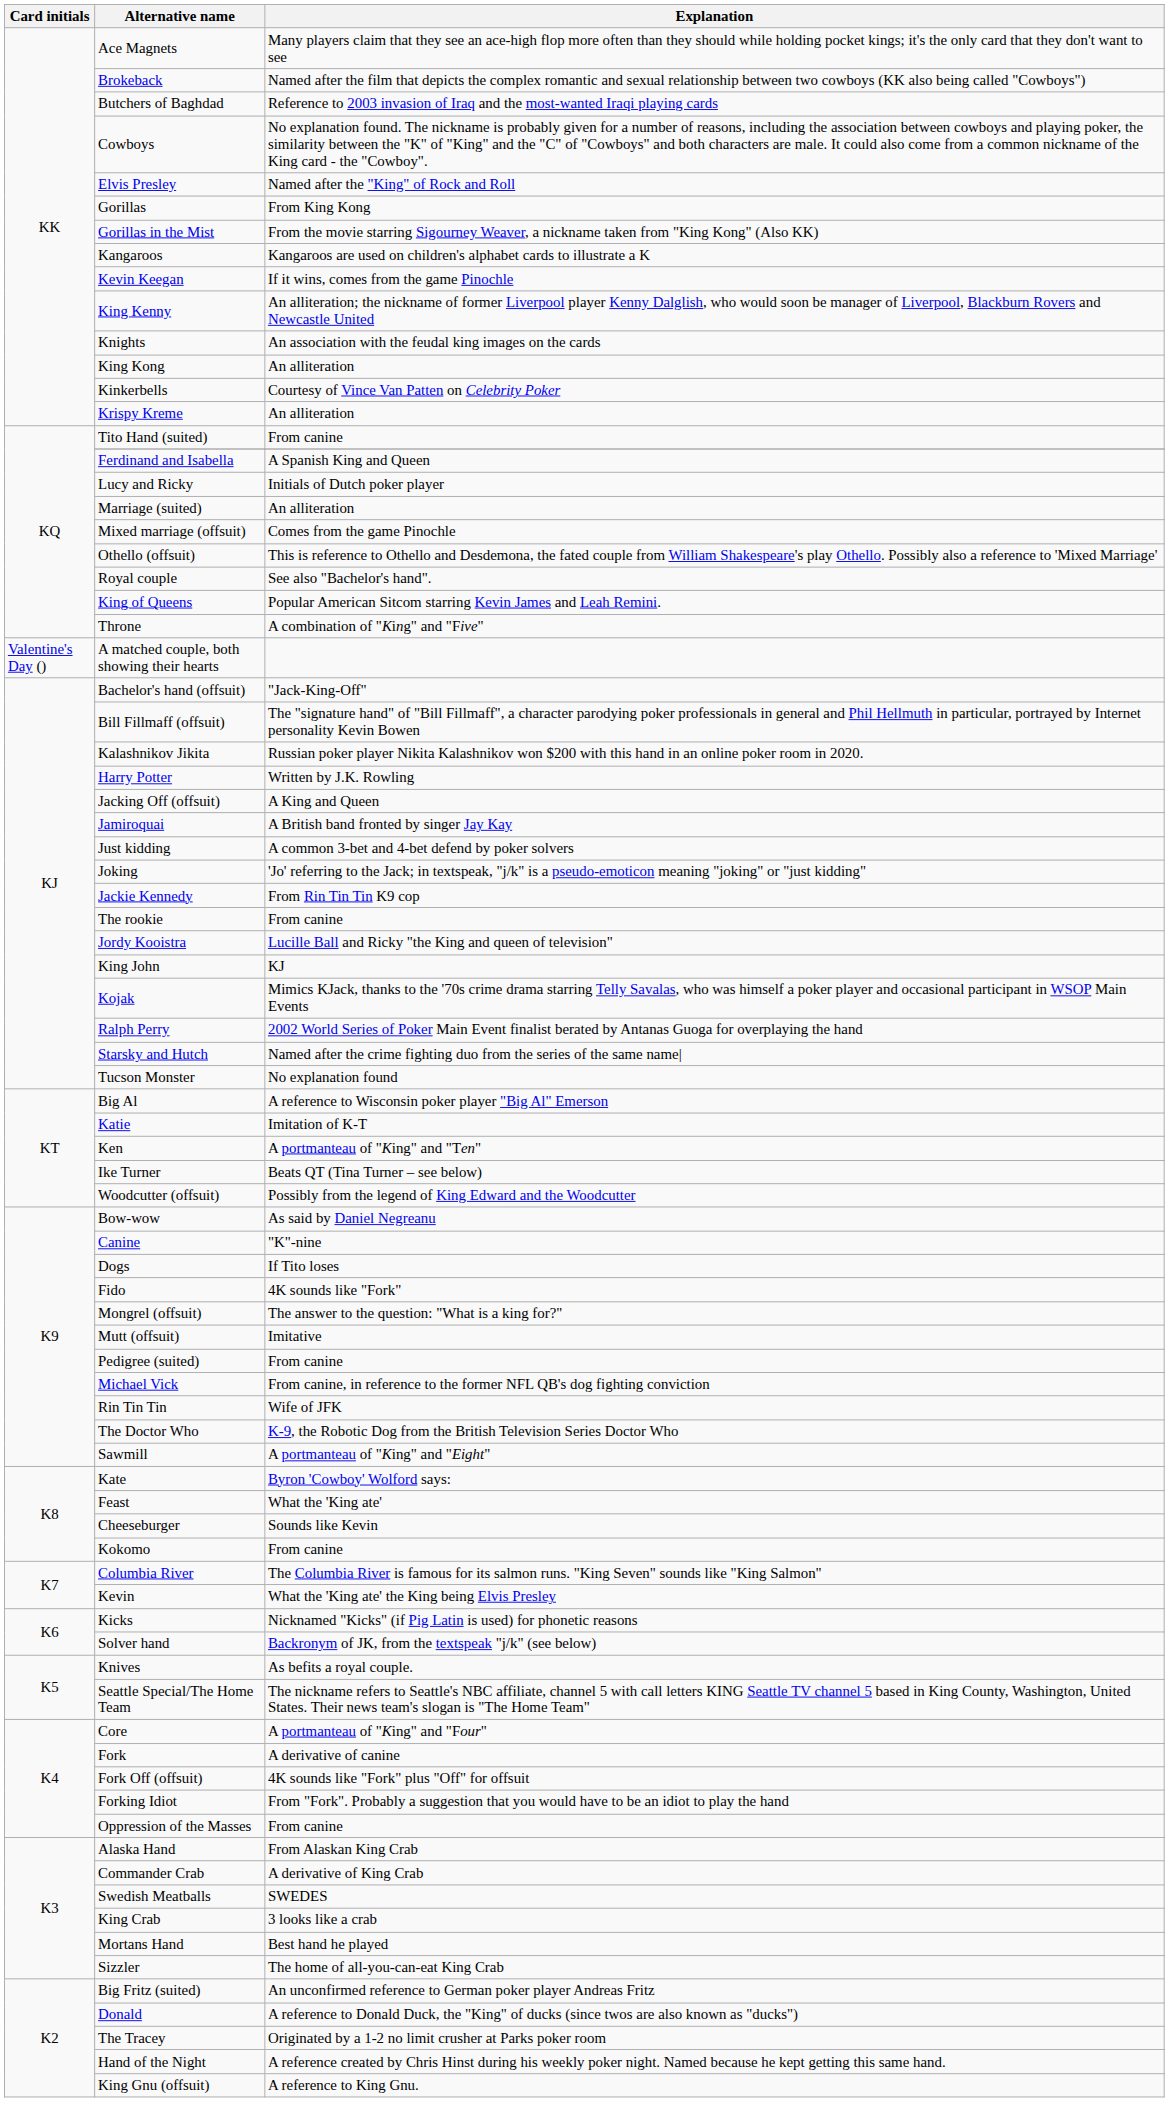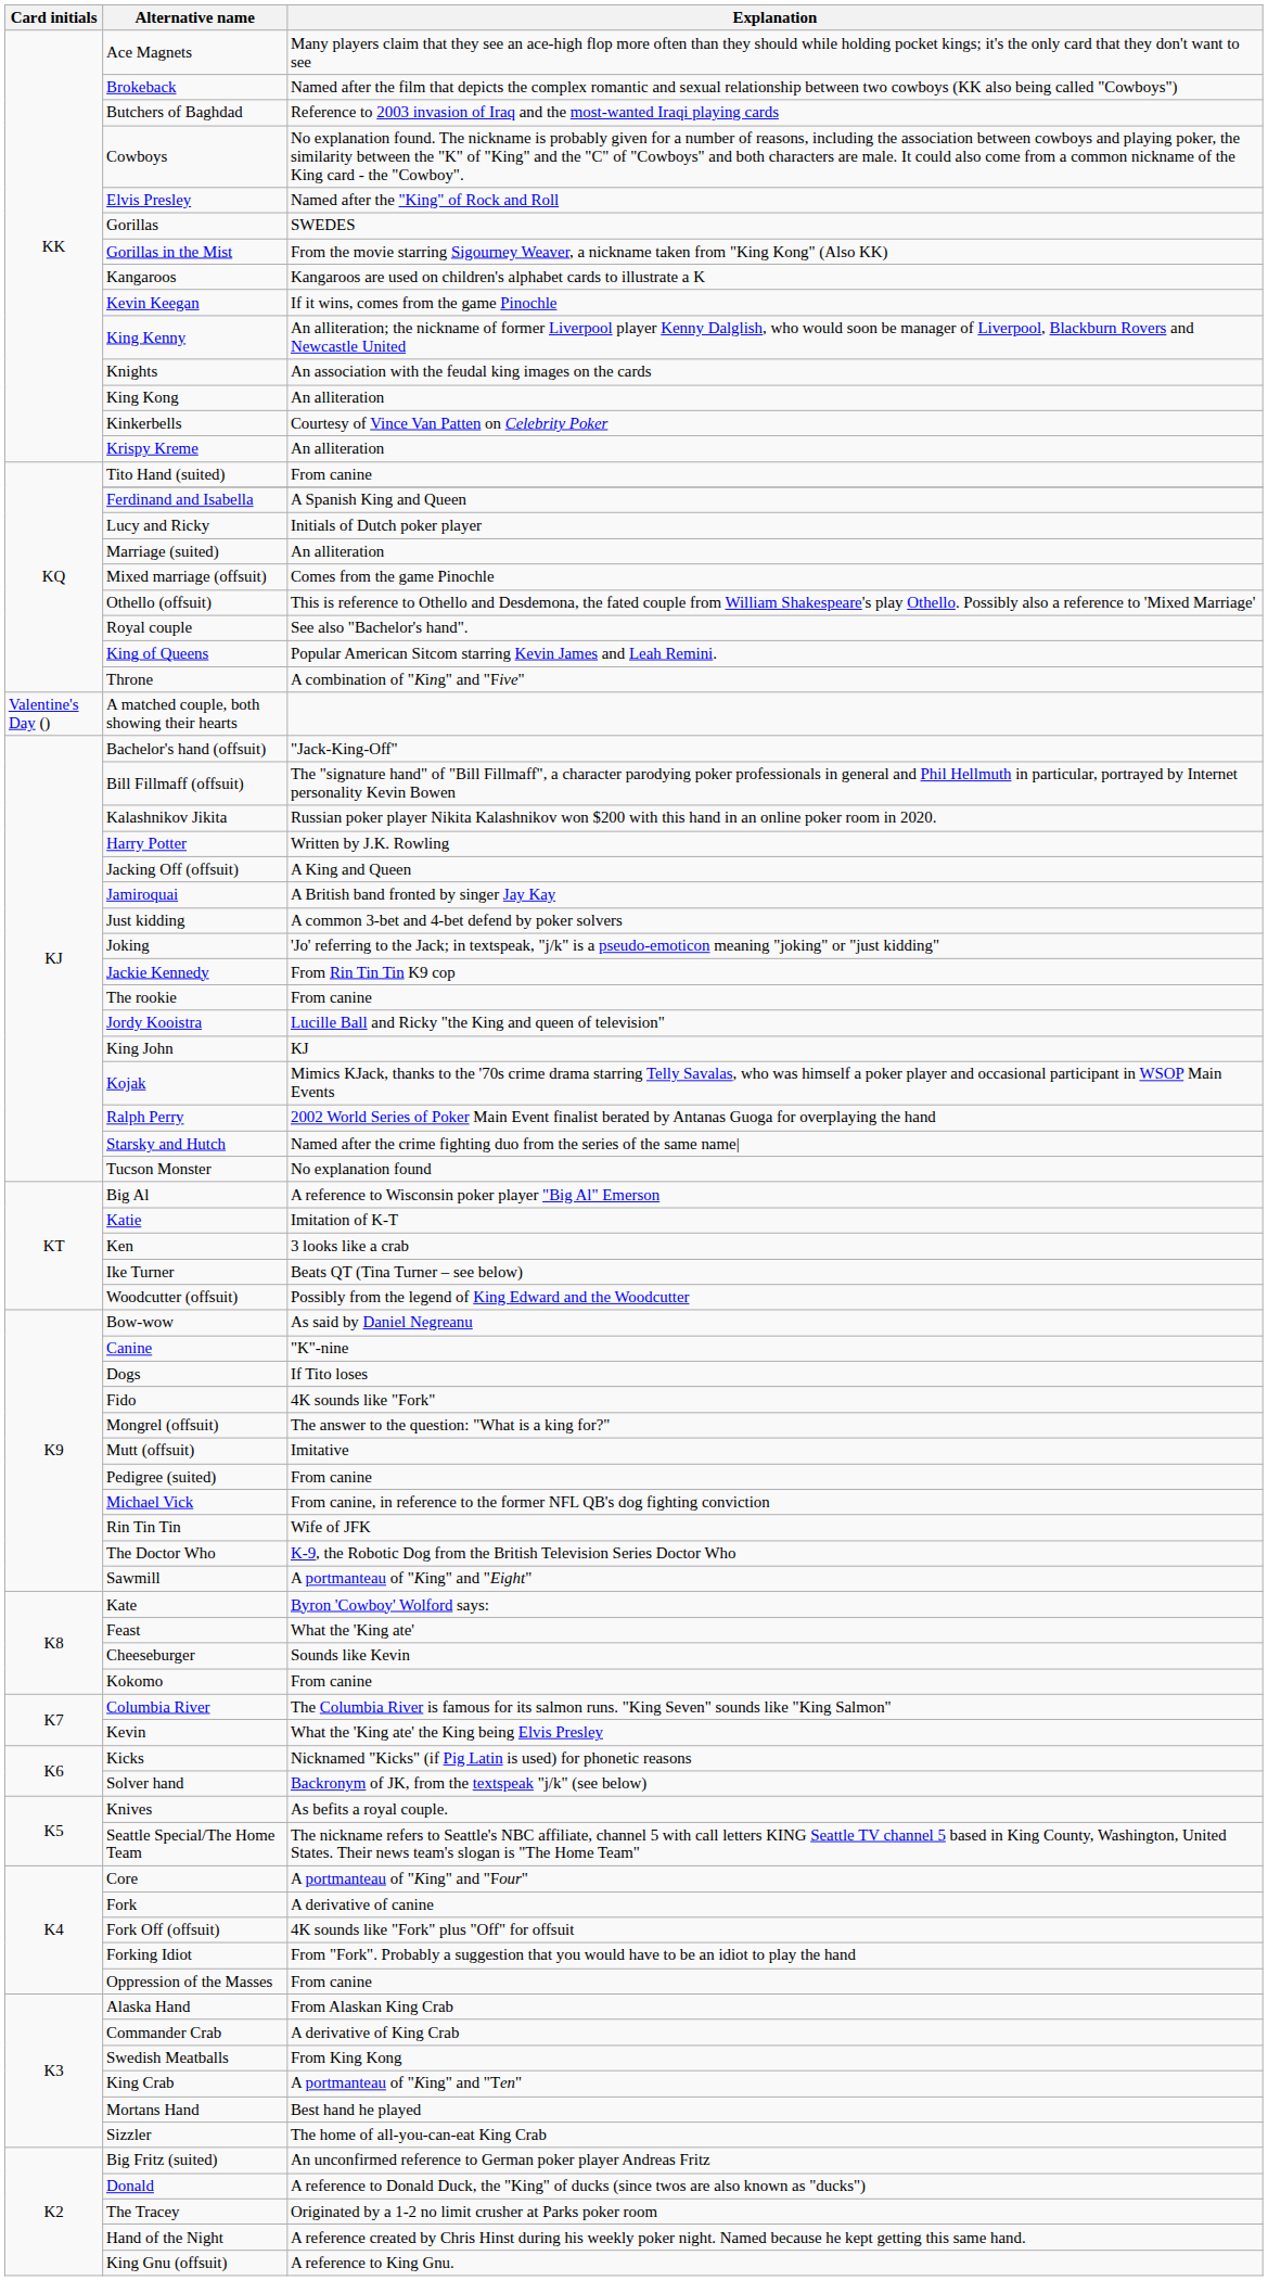Gorillas | Explanation: From King Kong -> SWEDES
Ken | Explanation: A portmanteau of "King" and "Ten" -> 3 looks like a crab
Swedish Meatballs | Explanation: SWEDES -> From King Kong
King Crab | Explanation: 3 looks like a crab -> A portmanteau of "King" and "Ten"
